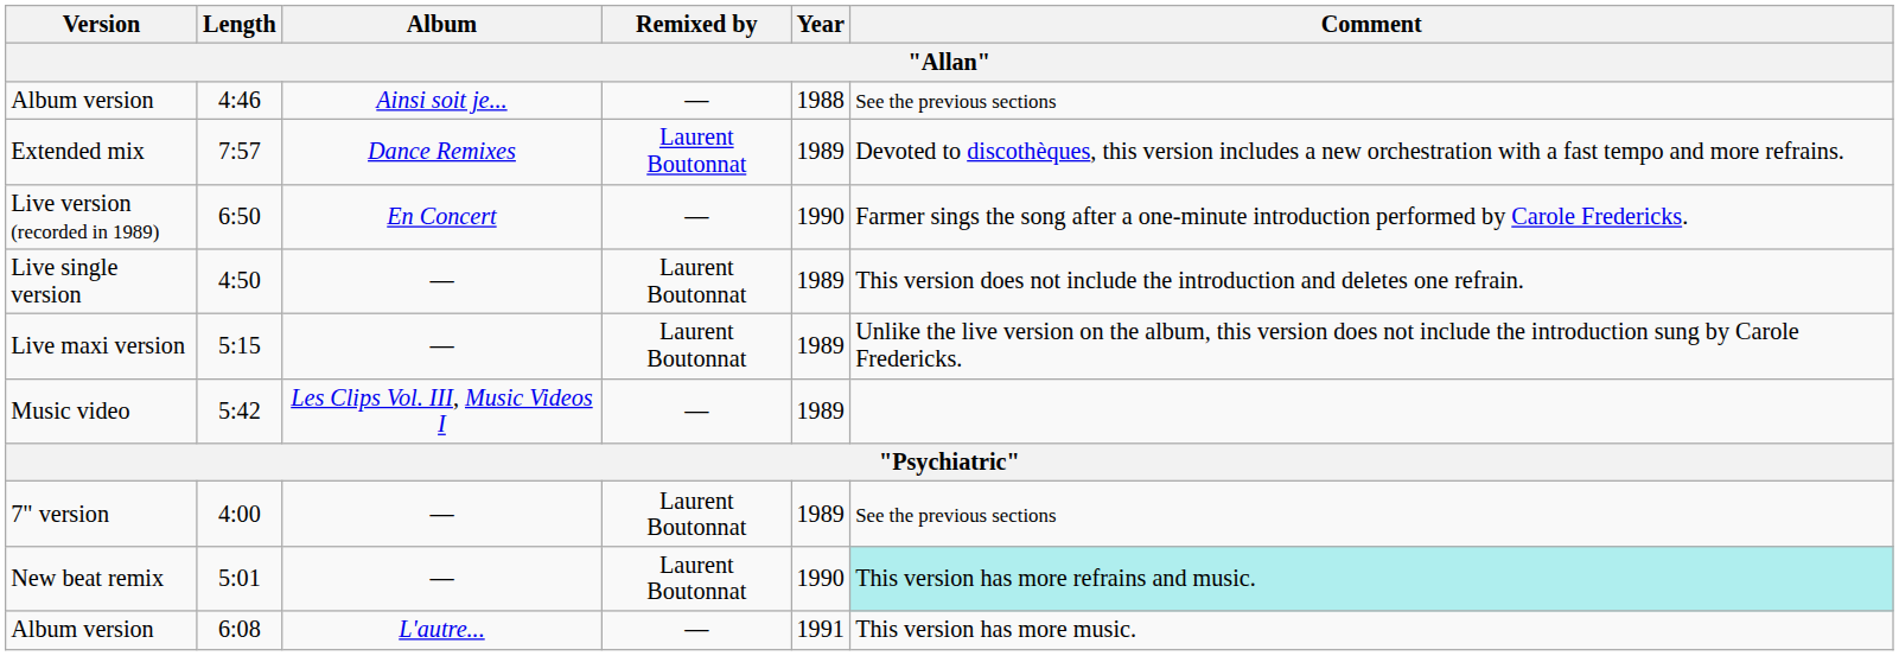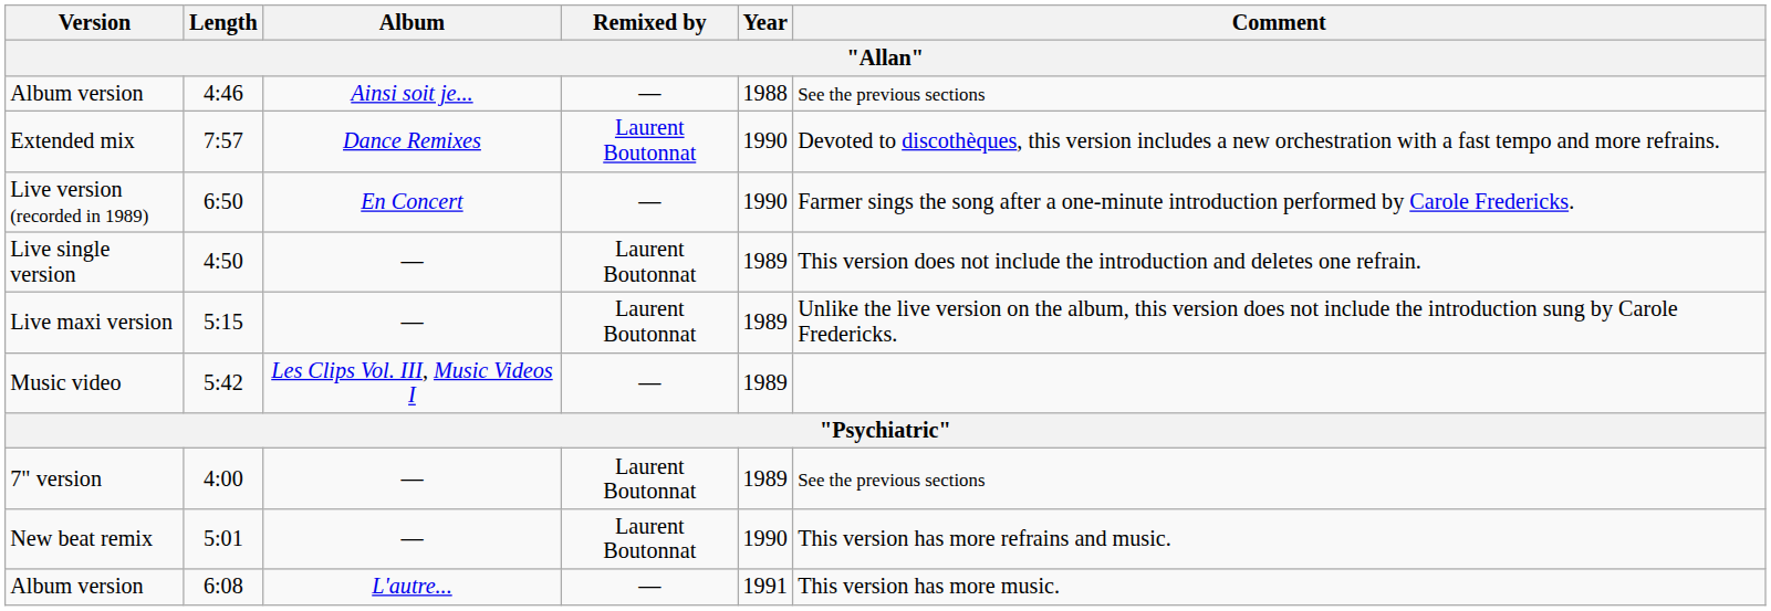7:57 | Year: 1989 -> 1990
5:01 | Comment: paleturquoise background -> no background
